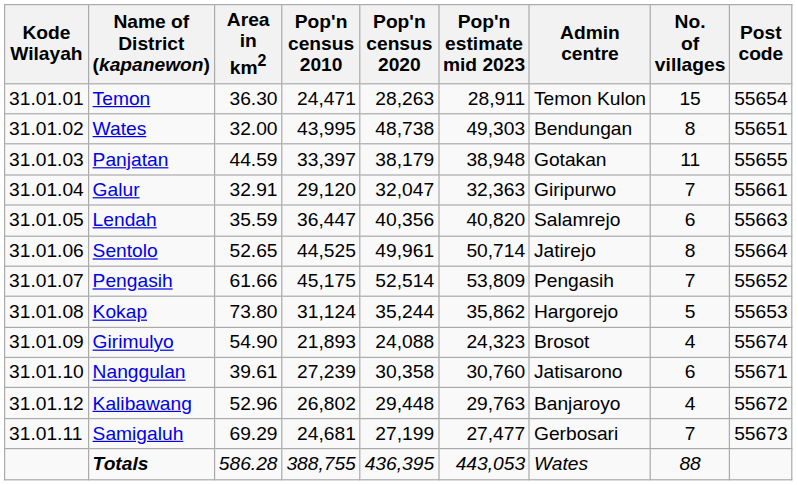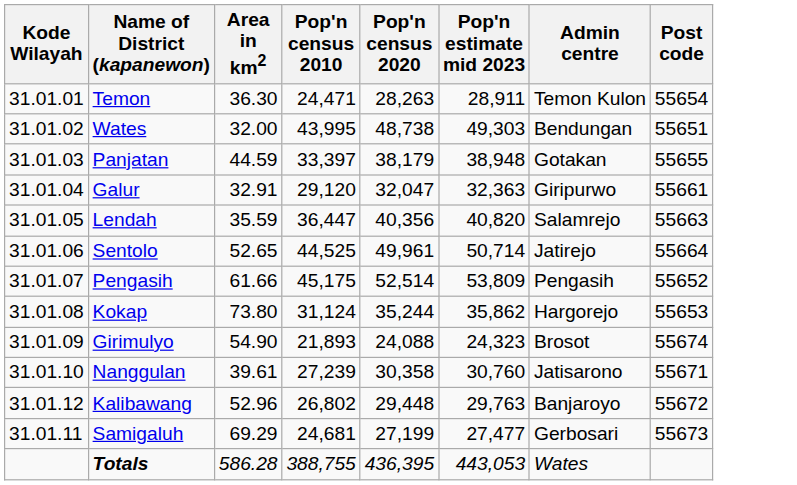- column: No. of villages | 15 | 8 | 11 | 7 | 6 | 8 | 7 | 5 | 4 | 6 | 4 | 7 | 88
